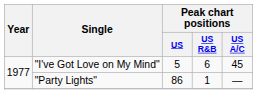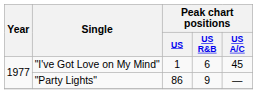"I've Got Love on My Mind" | Peak chart positions / US: 5 -> 1
"Party Lights" | Peak chart positions / US R&B: 1 -> 9
